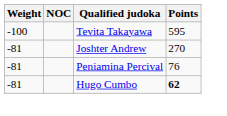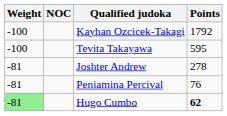+ row: -100 | Kayhan Ozcicek-Takagi | 1792
Joshter Andrew | Points: 270 -> 278
Hugo Cumbo | Weight: no background -> lightgreen background
